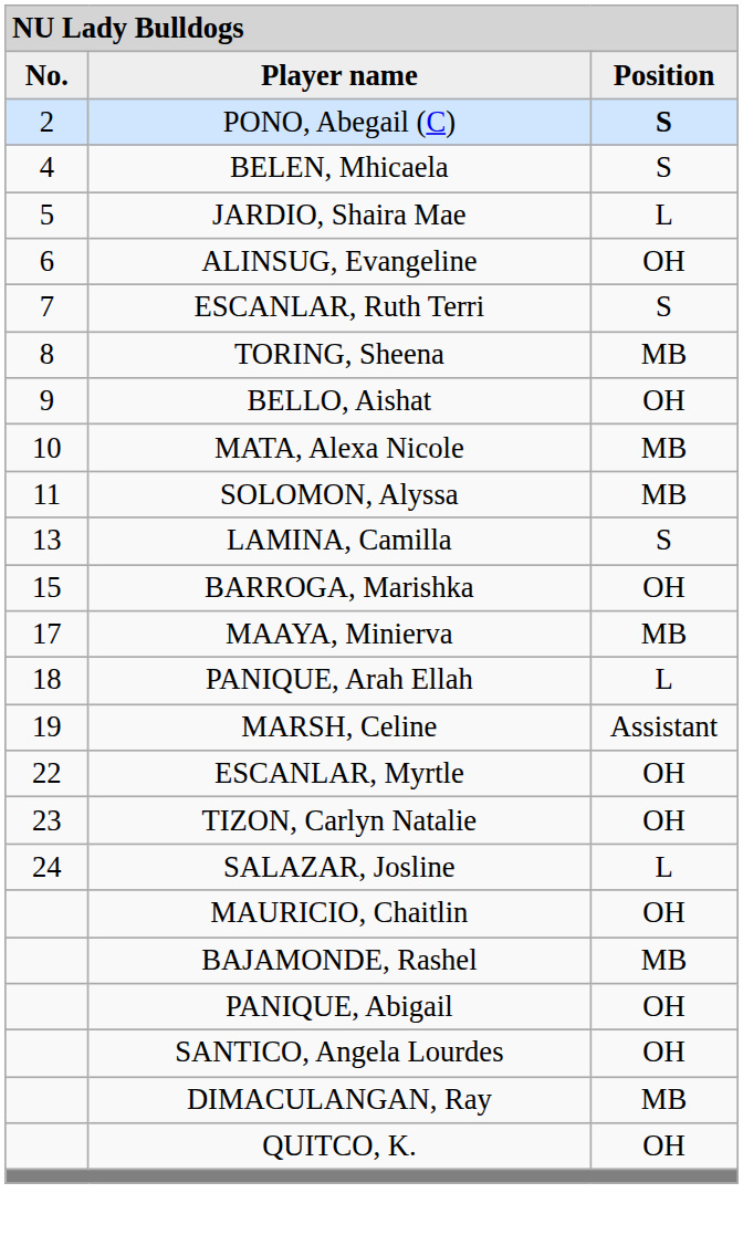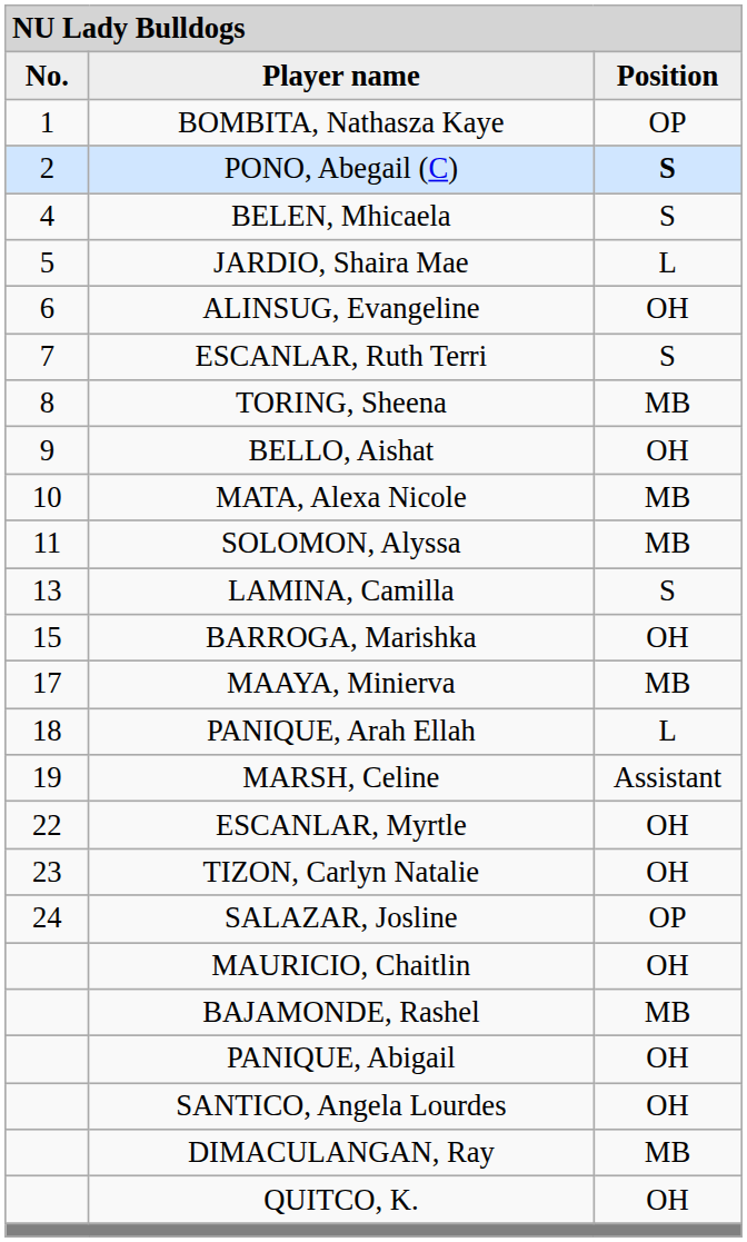+ row: 1 | BOMBITA, Nathasza Kaye | OP
SALAZAR, Josline | column 3: L -> OP
